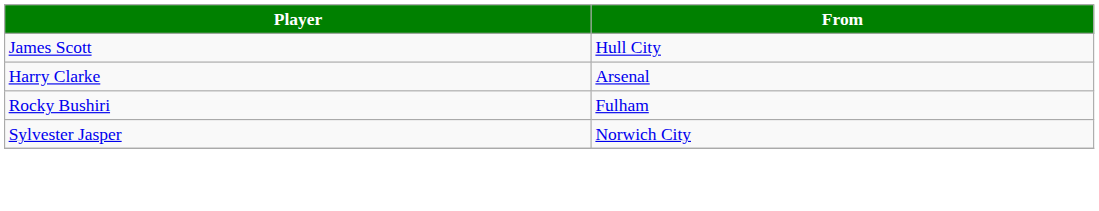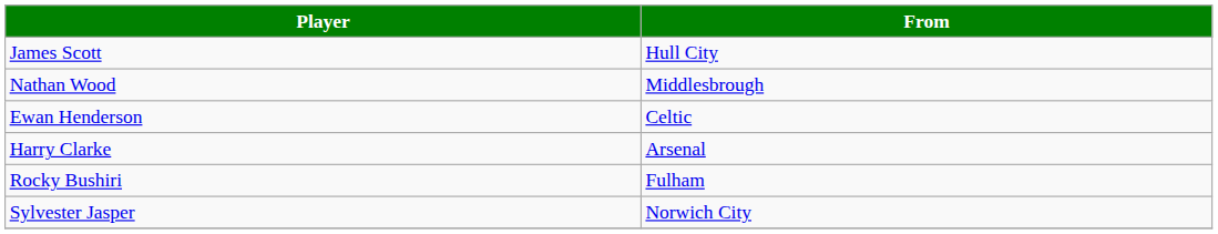+ row: Nathan Wood | Middlesbrough
+ row: Ewan Henderson | Celtic
